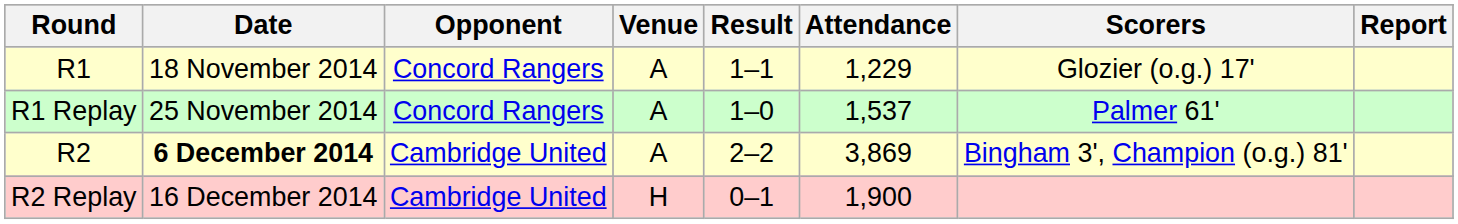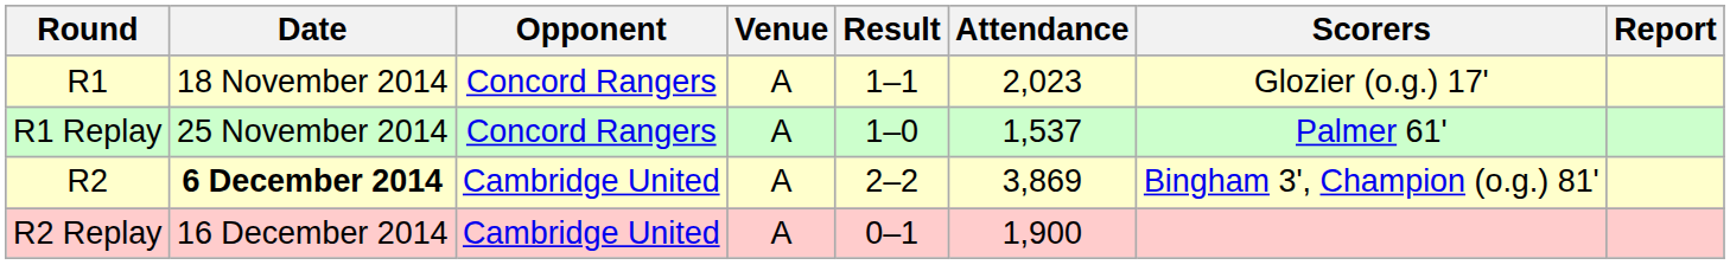R1 | Attendance: 1,229 -> 2,023
R2 Replay | Venue: H -> A
